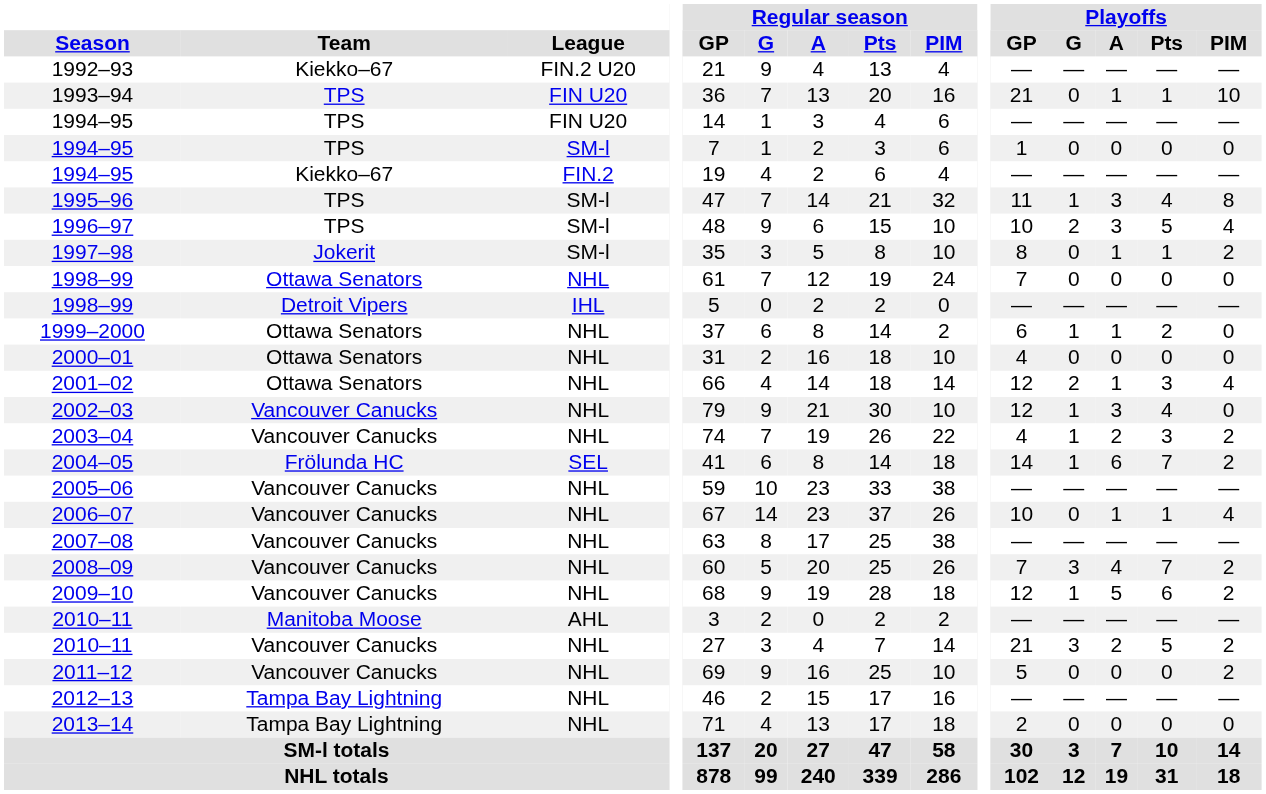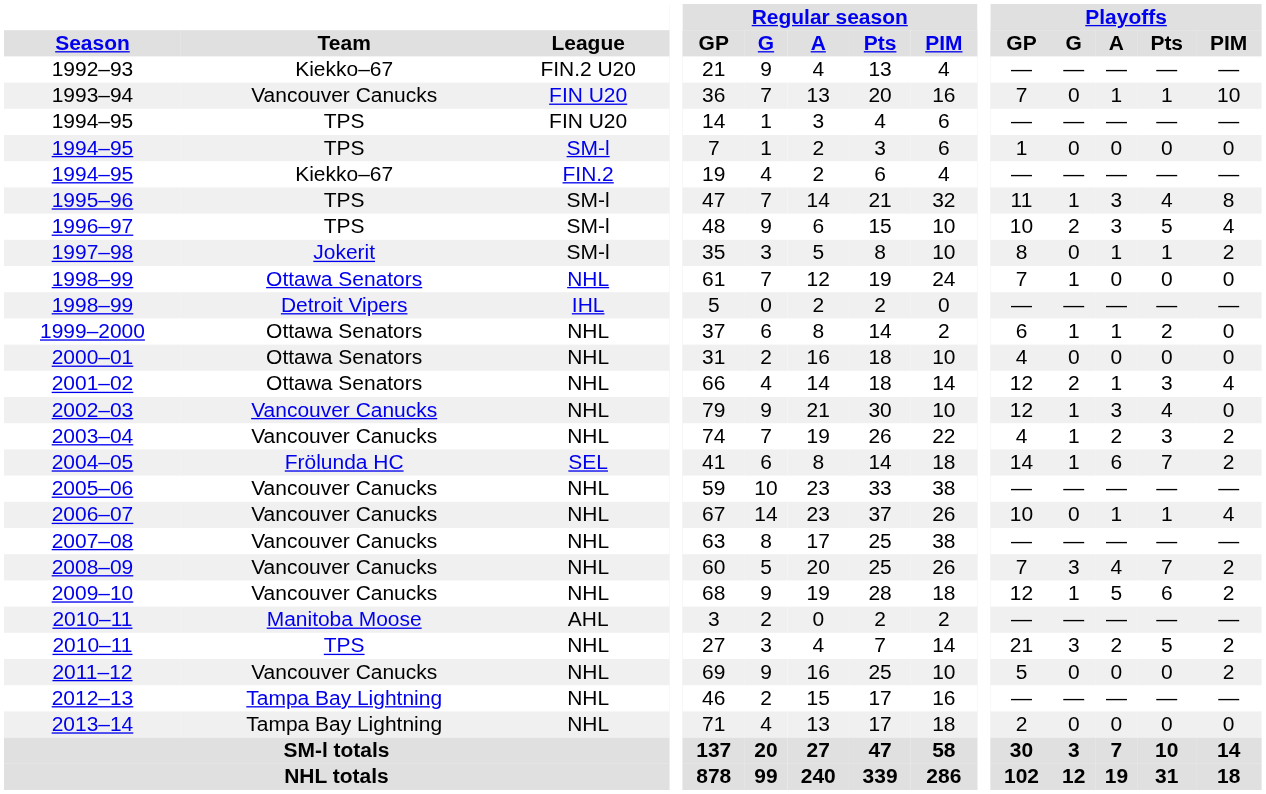1993–94 | Team: TPS -> Vancouver Canucks
1993–94 | Playoffs / GP: 21 -> 7
1998–99 / NHL | Playoffs / G: 0 -> 1
2010–11 / NHL | Team: Vancouver Canucks -> TPS
